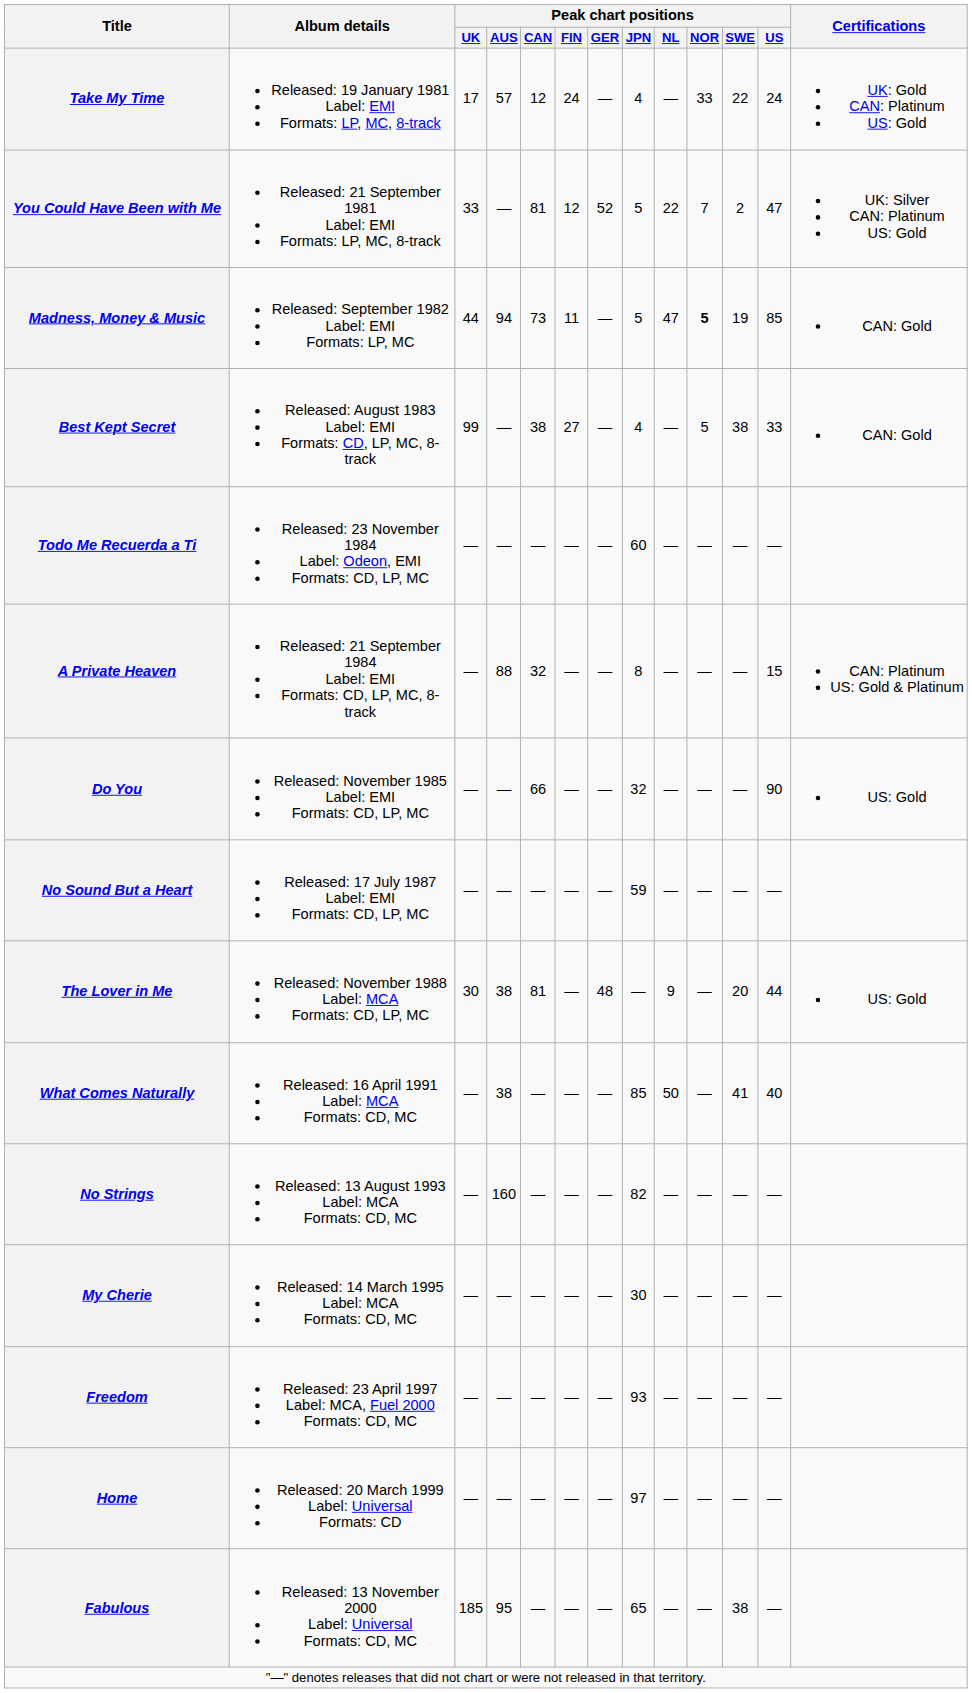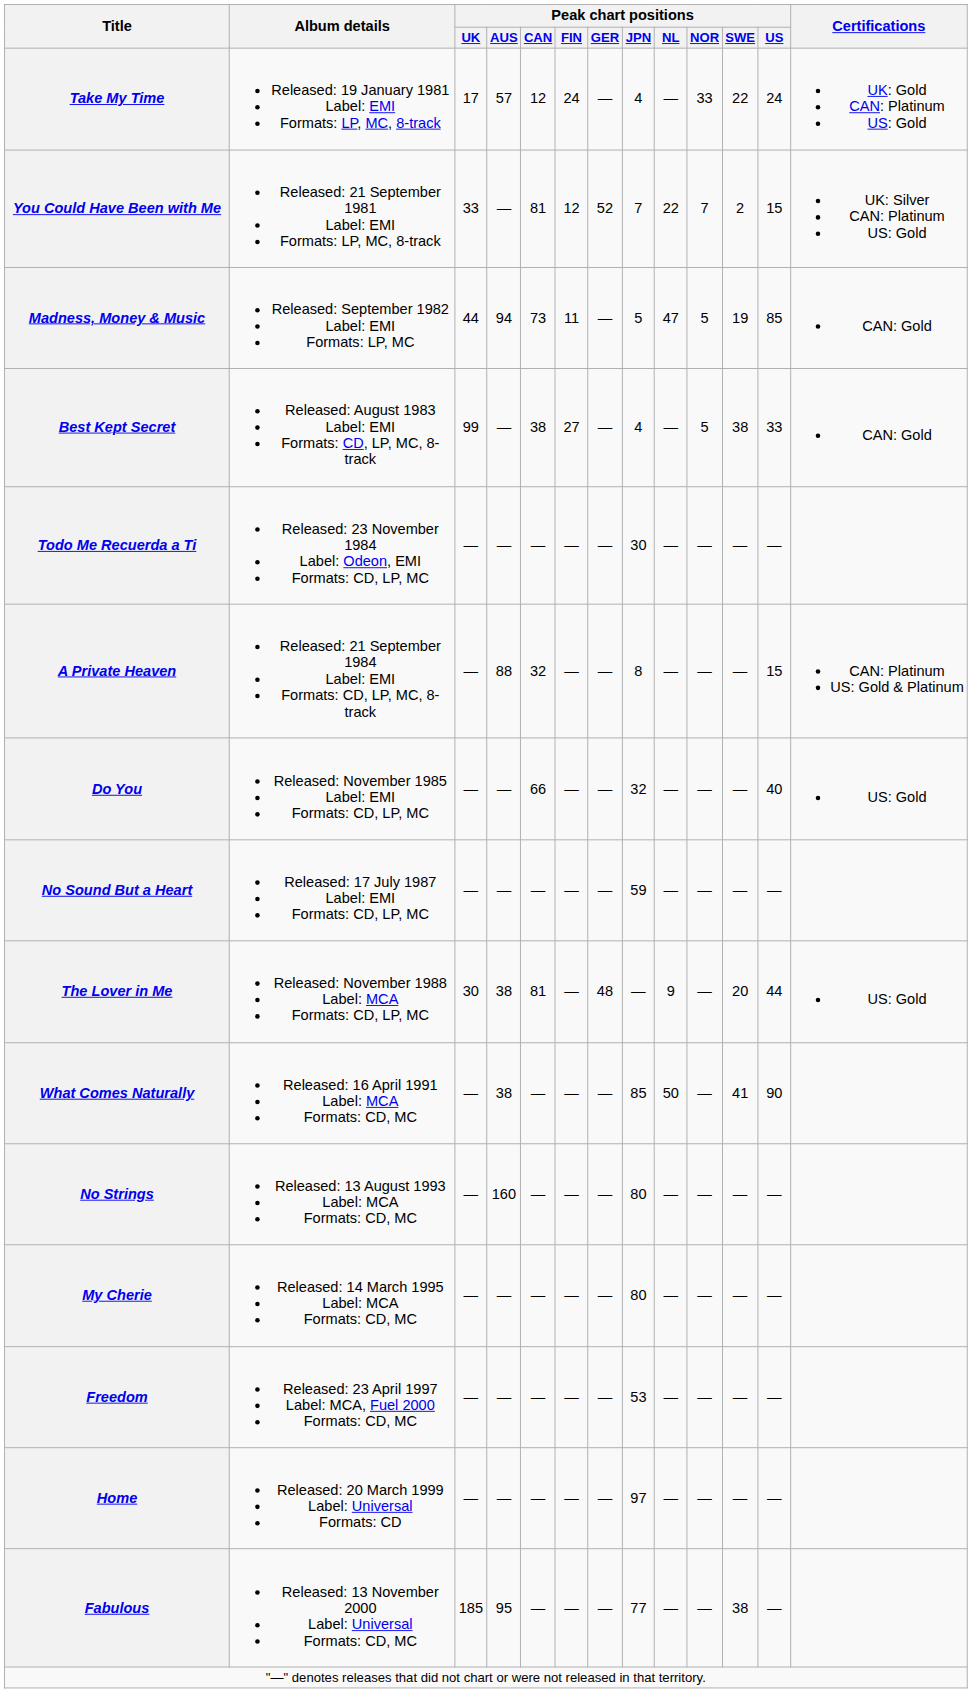You Could Have Been with Me | Peak chart positions / JPN: 5 -> 7
You Could Have Been with Me | Peak chart positions / US: 47 -> 15
Madness, Money & Music | Peak chart positions / NOR: bold -> normal
Todo Me Recuerda a Ti | Peak chart positions / JPN: 60 -> 30
Do You | Peak chart positions / US: 90 -> 40
What Comes Naturally | Peak chart positions / US: 40 -> 90
No Strings | Peak chart positions / JPN: 82 -> 80
My Cherie | Peak chart positions / JPN: 30 -> 80
Freedom | Peak chart positions / JPN: 93 -> 53
Fabulous | Peak chart positions / JPN: 65 -> 77
